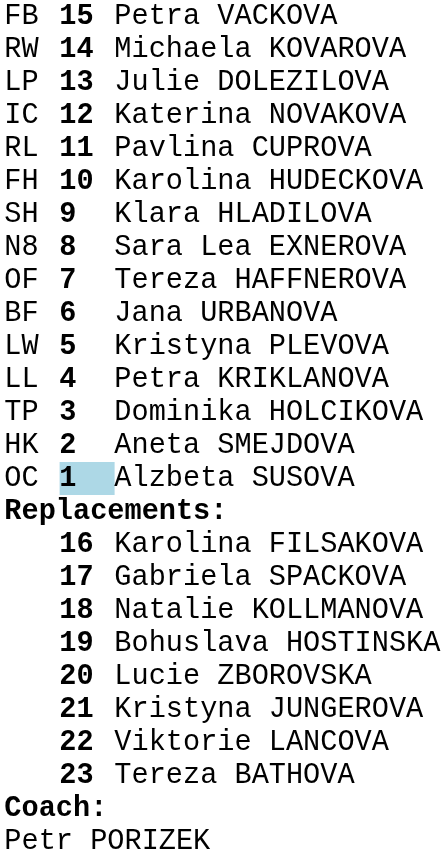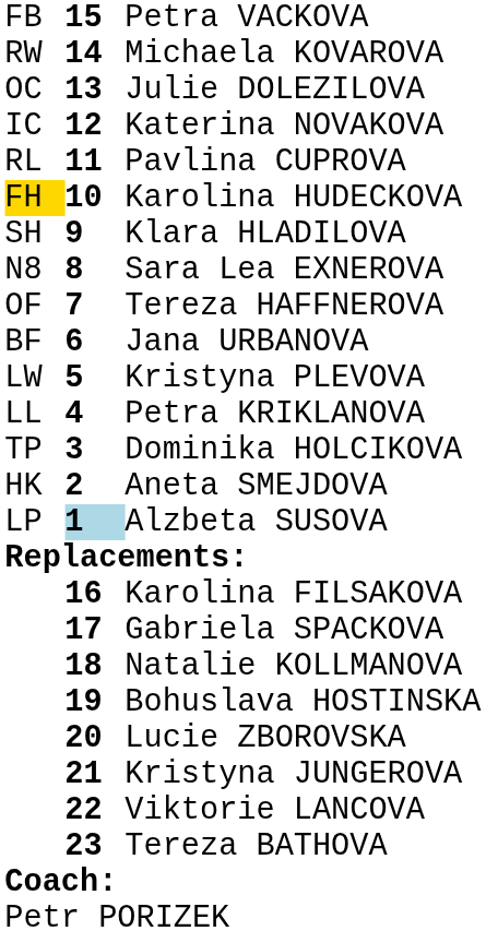Julie DOLEZILOVA | column 1: LP -> OC
Karolina HUDECKOVA | column 1: no background -> gold background
Alzbeta SUSOVA | column 1: OC -> LP
